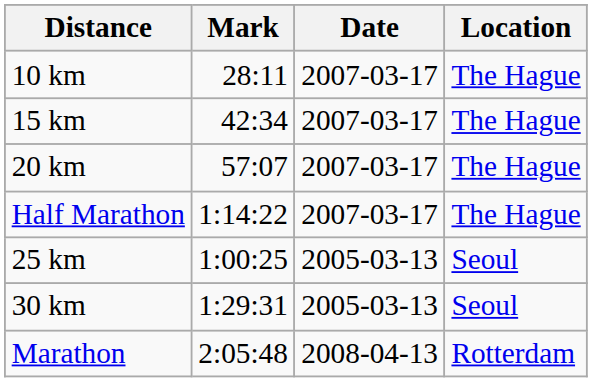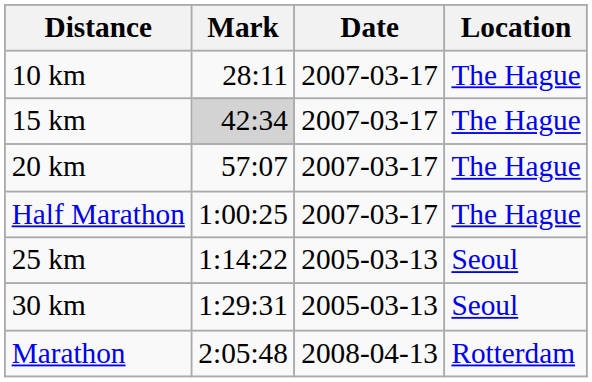15 km | Mark: no background -> lightgrey background
Half Marathon | Mark: 1:14:22 -> 1:00:25
25 km | Mark: 1:00:25 -> 1:14:22
